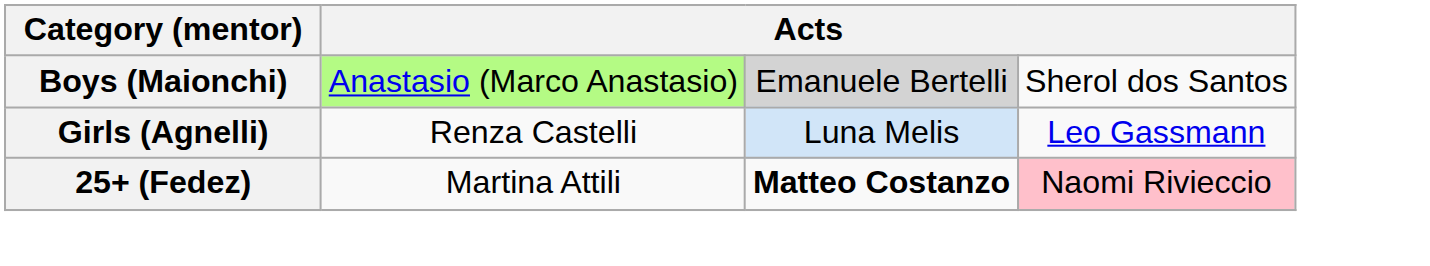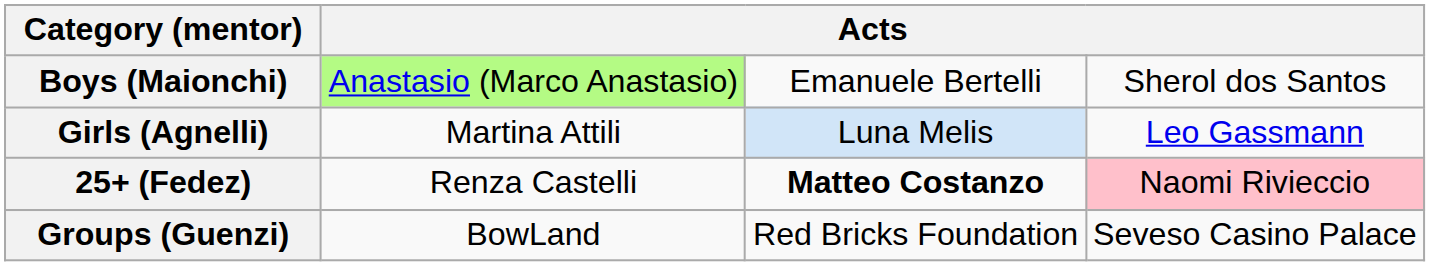Boys (Maionchi) | column 3: lightgrey background -> no background
Girls (Agnelli) | column 2: Renza Castelli -> Martina Attili
25+ (Fedez) | column 2: Martina Attili -> Renza Castelli
+ row: Groups (Guenzi) | BowLand | Red Bricks Foundation | Seveso Casino Palace
